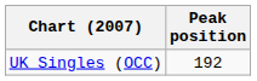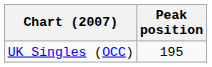UK Singles (OCC) | Peak position: 192 -> 195
